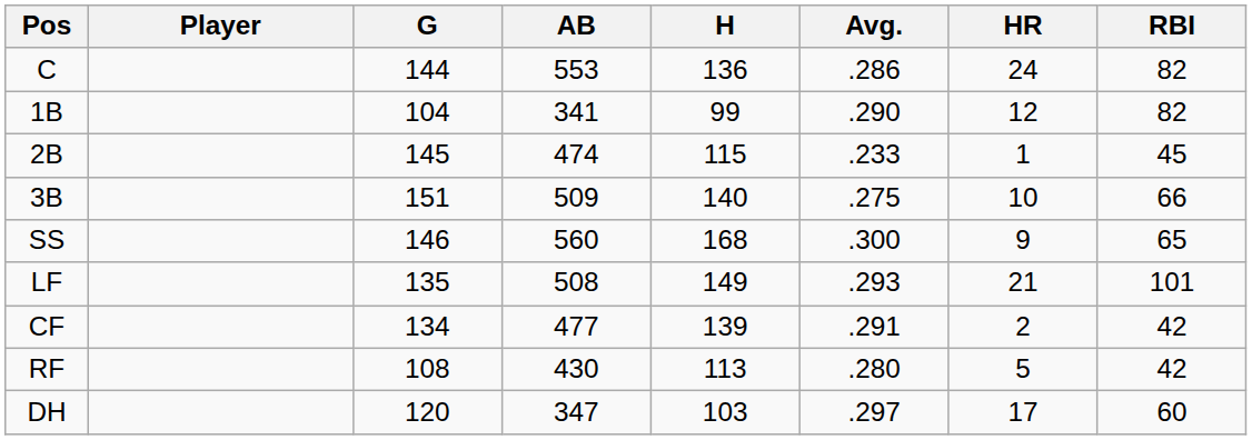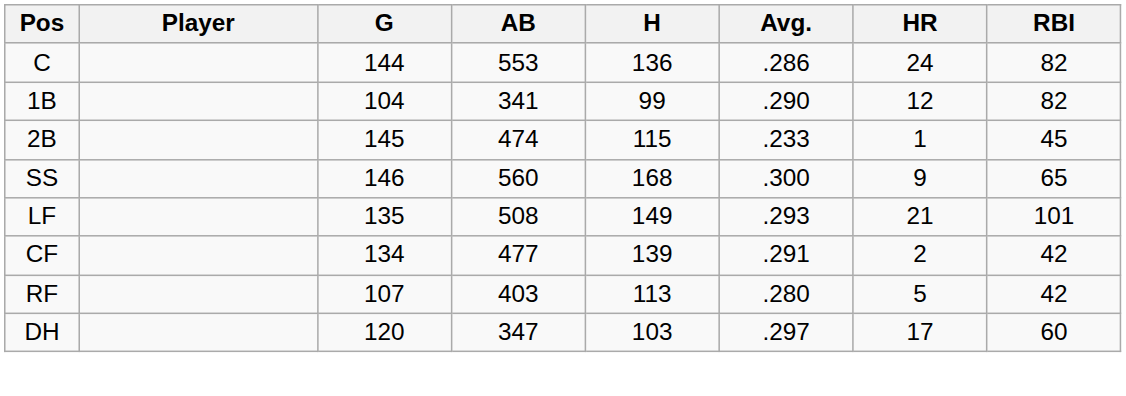- row: 3B | 151 | 509 | 140 | .275 | 10 | 66
RF | G: 108 -> 107
RF | AB: 430 -> 403
